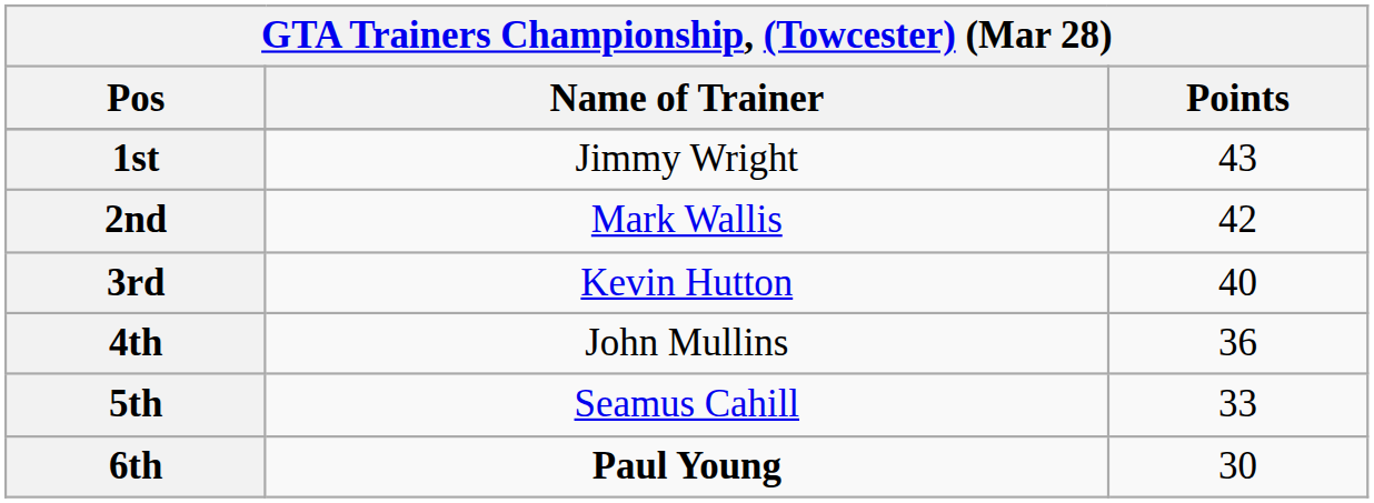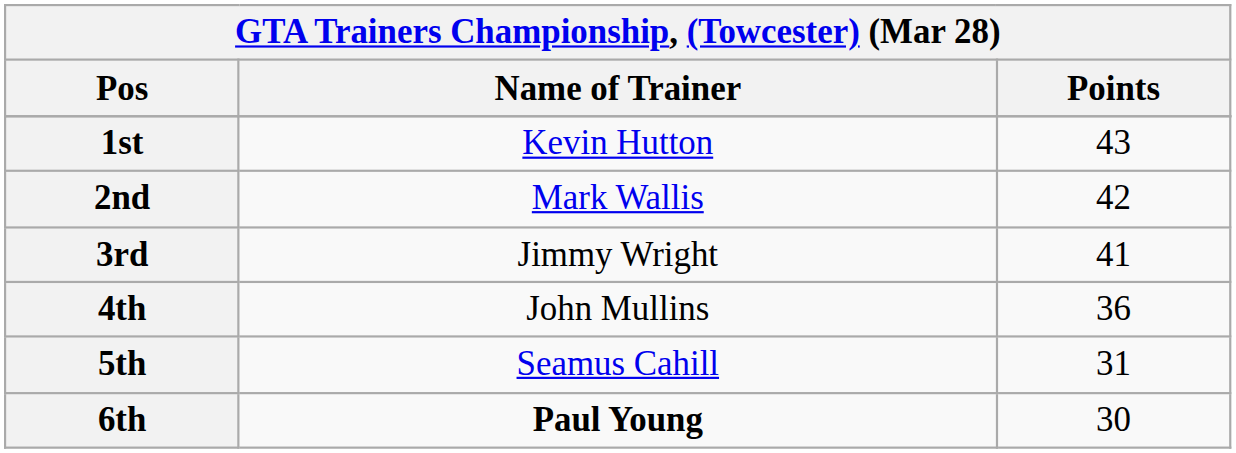1st | Name of Trainer: Jimmy Wright -> Kevin Hutton
3rd | Name of Trainer: Kevin Hutton -> Jimmy Wright
3rd | Points: 40 -> 41
5th | Points: 33 -> 31
